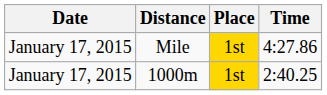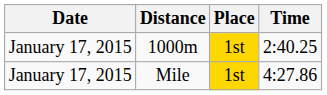rows swapped: Mile <-> 1000m
